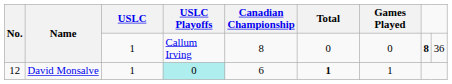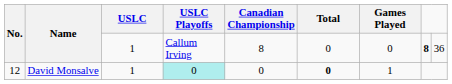12 | Canadian Championship: 6 -> 0
12 | Total: 1 -> 0
